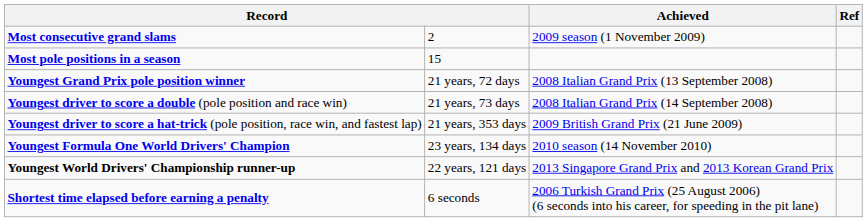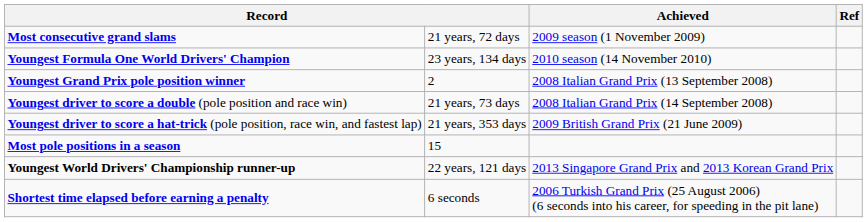Most consecutive grand slams | column 2: 2 -> 21 years, 72 days
rows swapped: Most pole positions in a season <-> Youngest Formula One World Drivers' Champion
Youngest Grand Prix pole position winner | column 2: 21 years, 72 days -> 2
